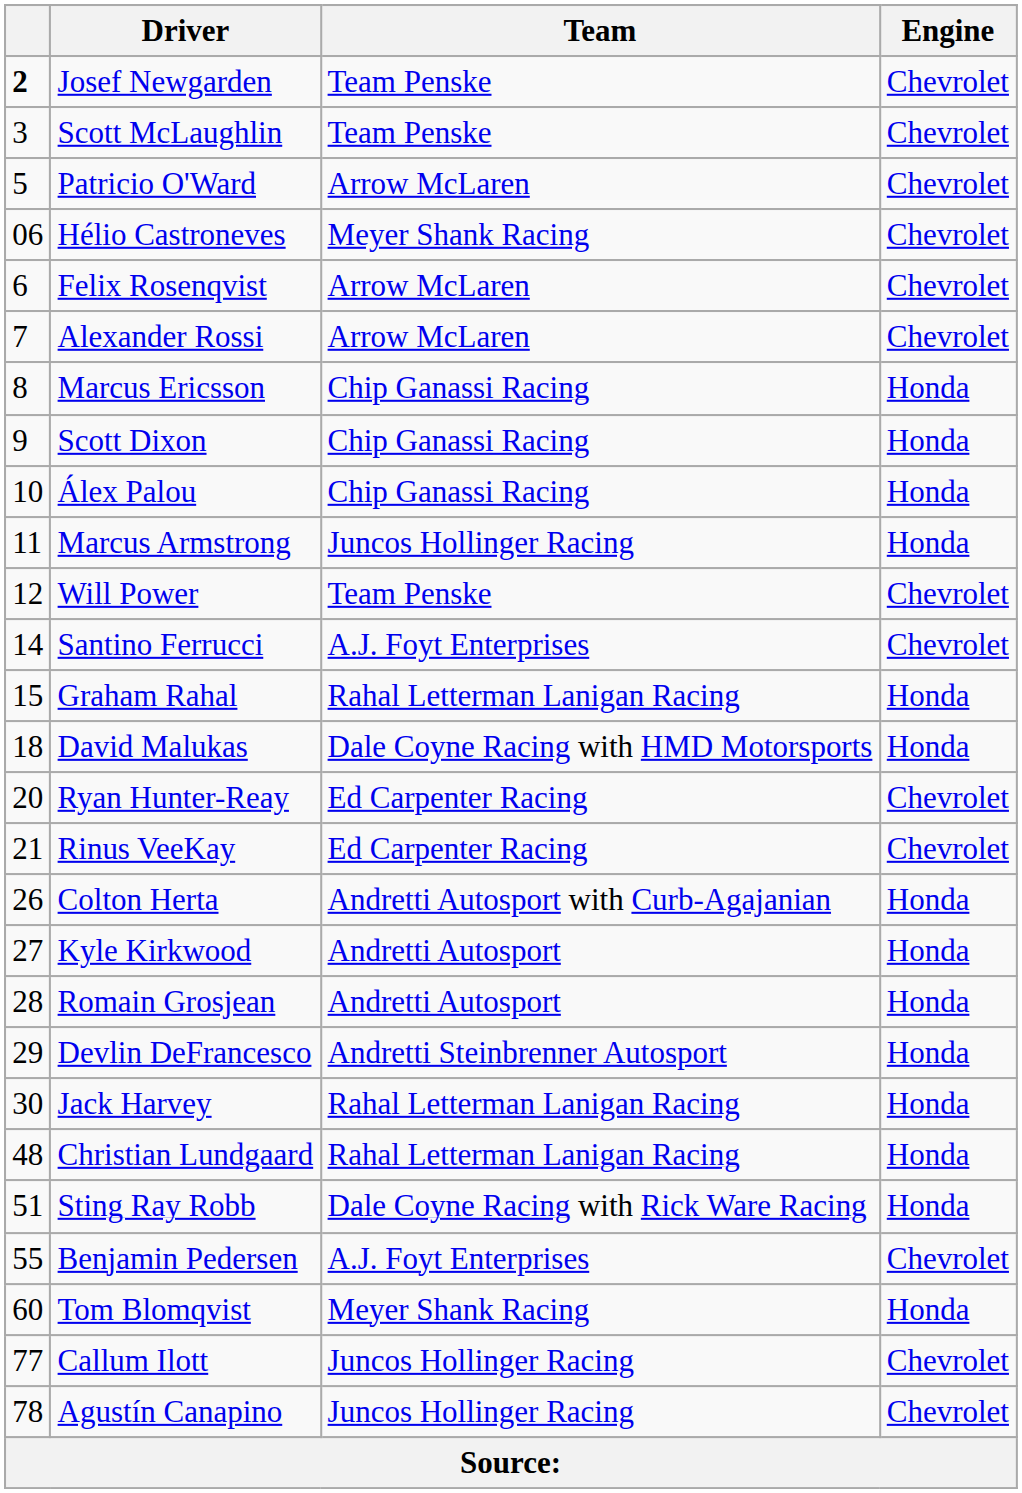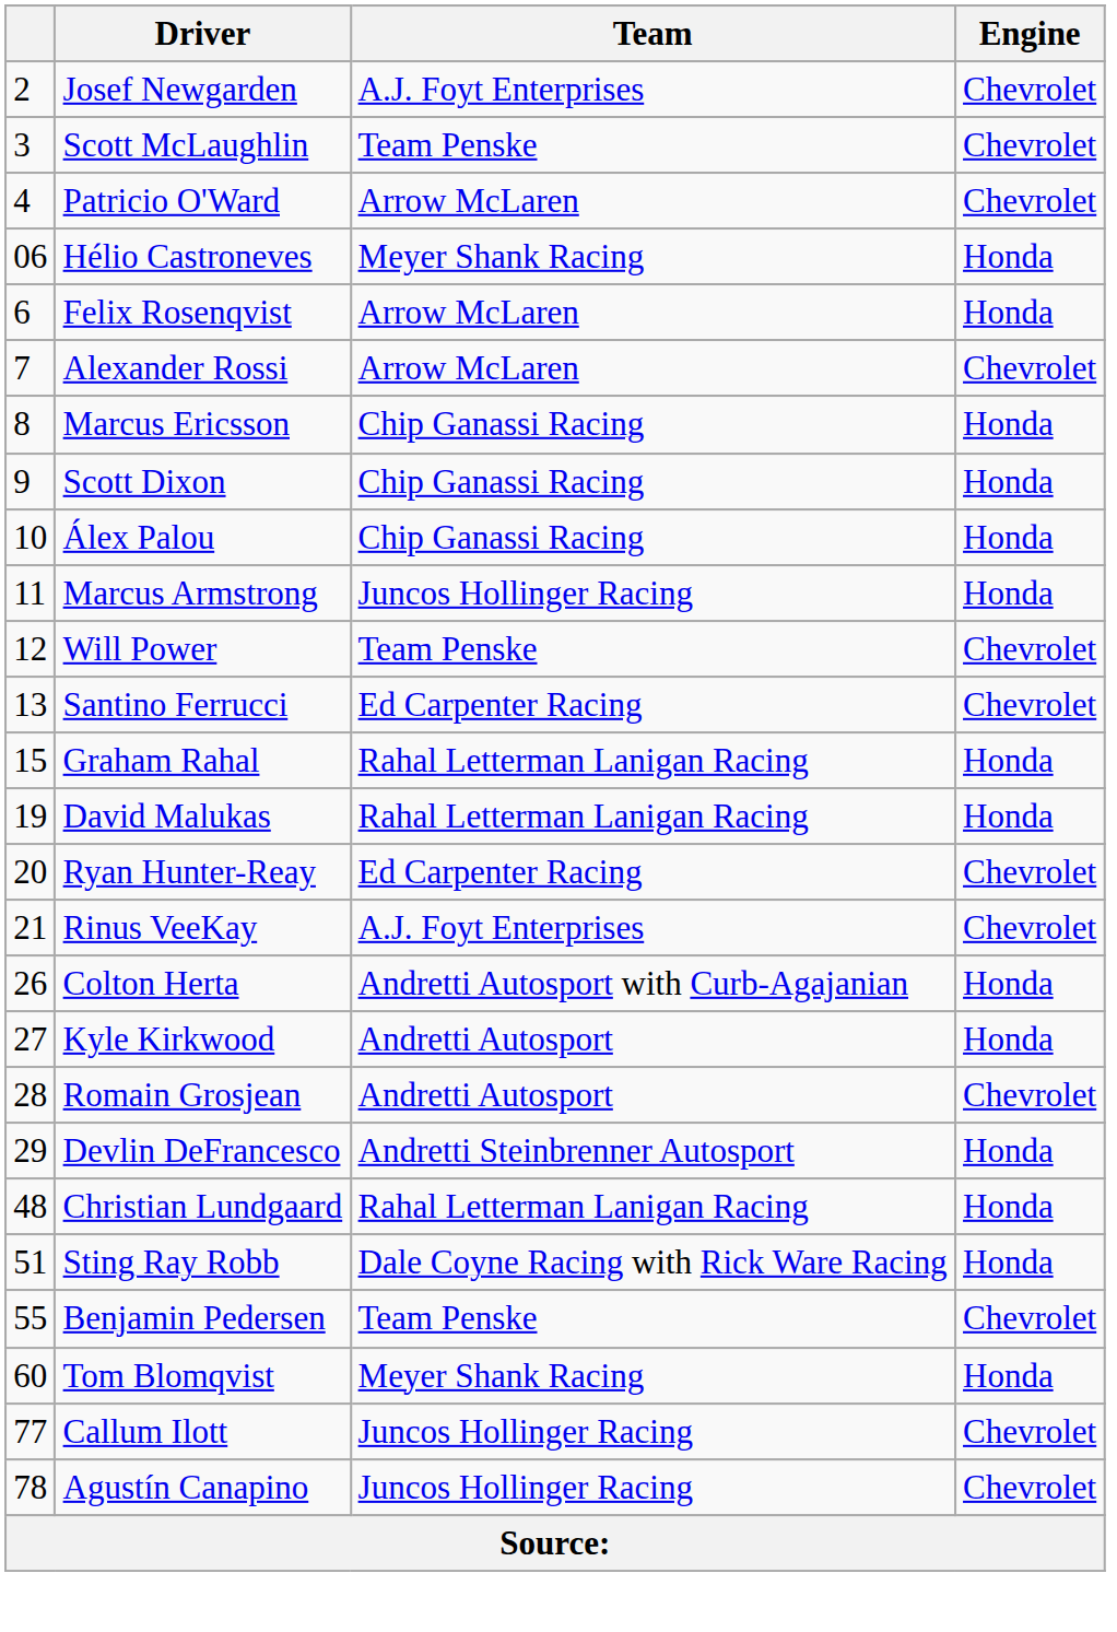Josef Newgarden | column 1: bold -> normal
Josef Newgarden | Team: Team Penske -> A.J. Foyt Enterprises
Patricio O'Ward | column 1: 5 -> 4
Hélio Castroneves | Engine: Chevrolet -> Honda
Felix Rosenqvist | Engine: Chevrolet -> Honda
Santino Ferrucci | column 1: 14 -> 13
Santino Ferrucci | Team: A.J. Foyt Enterprises -> Ed Carpenter Racing
David Malukas | column 1: 18 -> 19
David Malukas | Team: Dale Coyne Racing with HMD Motorsports -> Rahal Letterman Lanigan Racing
Rinus VeeKay | Team: Ed Carpenter Racing -> A.J. Foyt Enterprises
Romain Grosjean | Engine: Honda -> Chevrolet
- row: 30 | Jack Harvey | Rahal Letterman Lanigan Racing | Honda
Benjamin Pedersen | Team: A.J. Foyt Enterprises -> Team Penske
